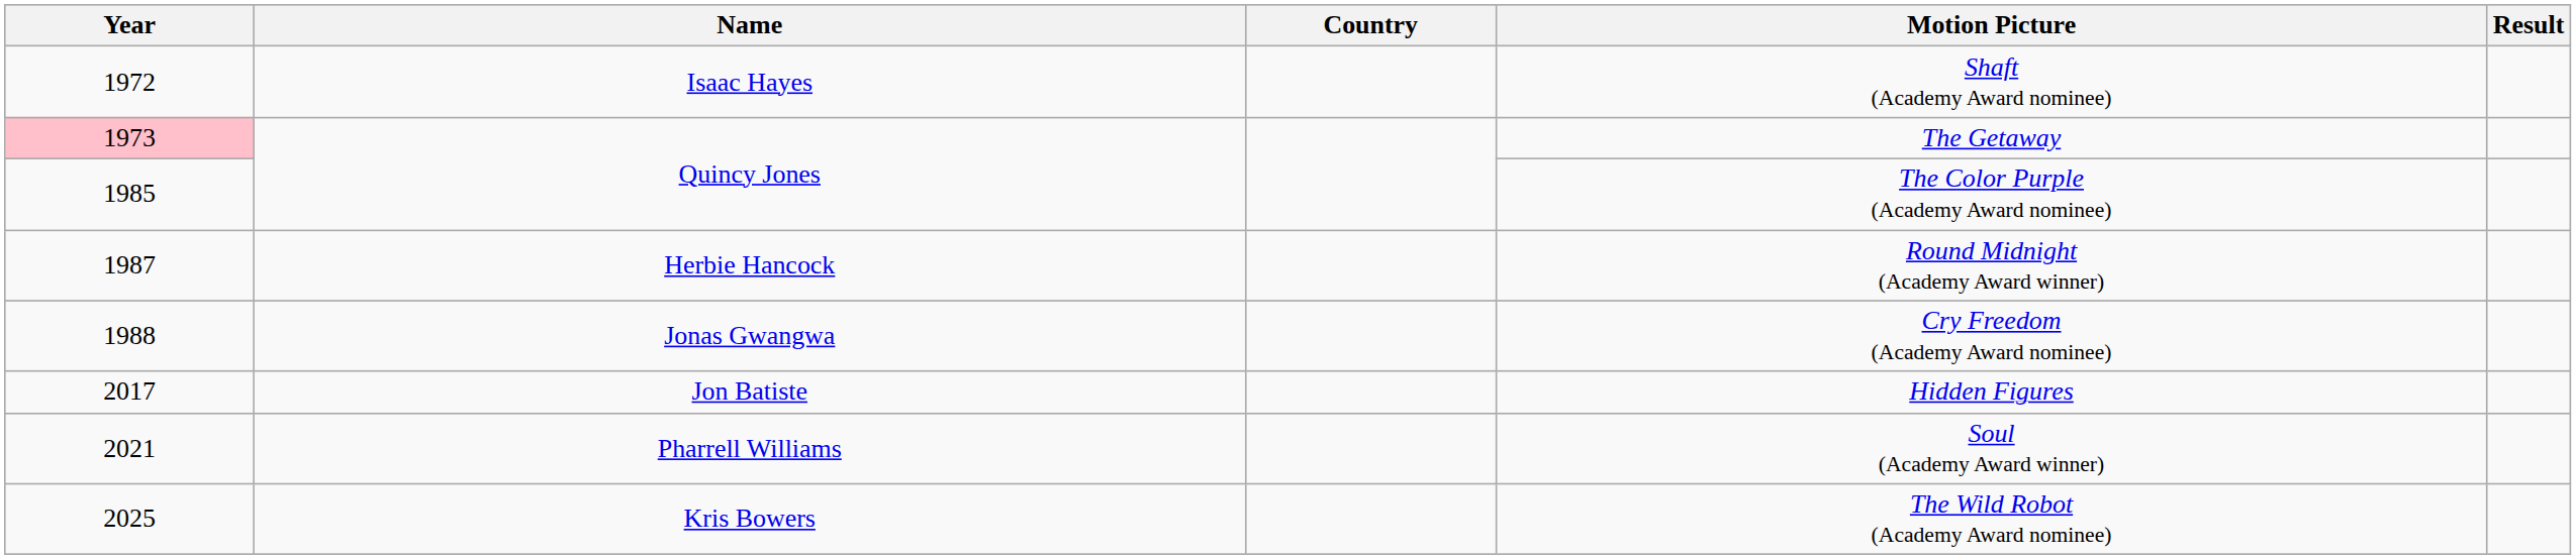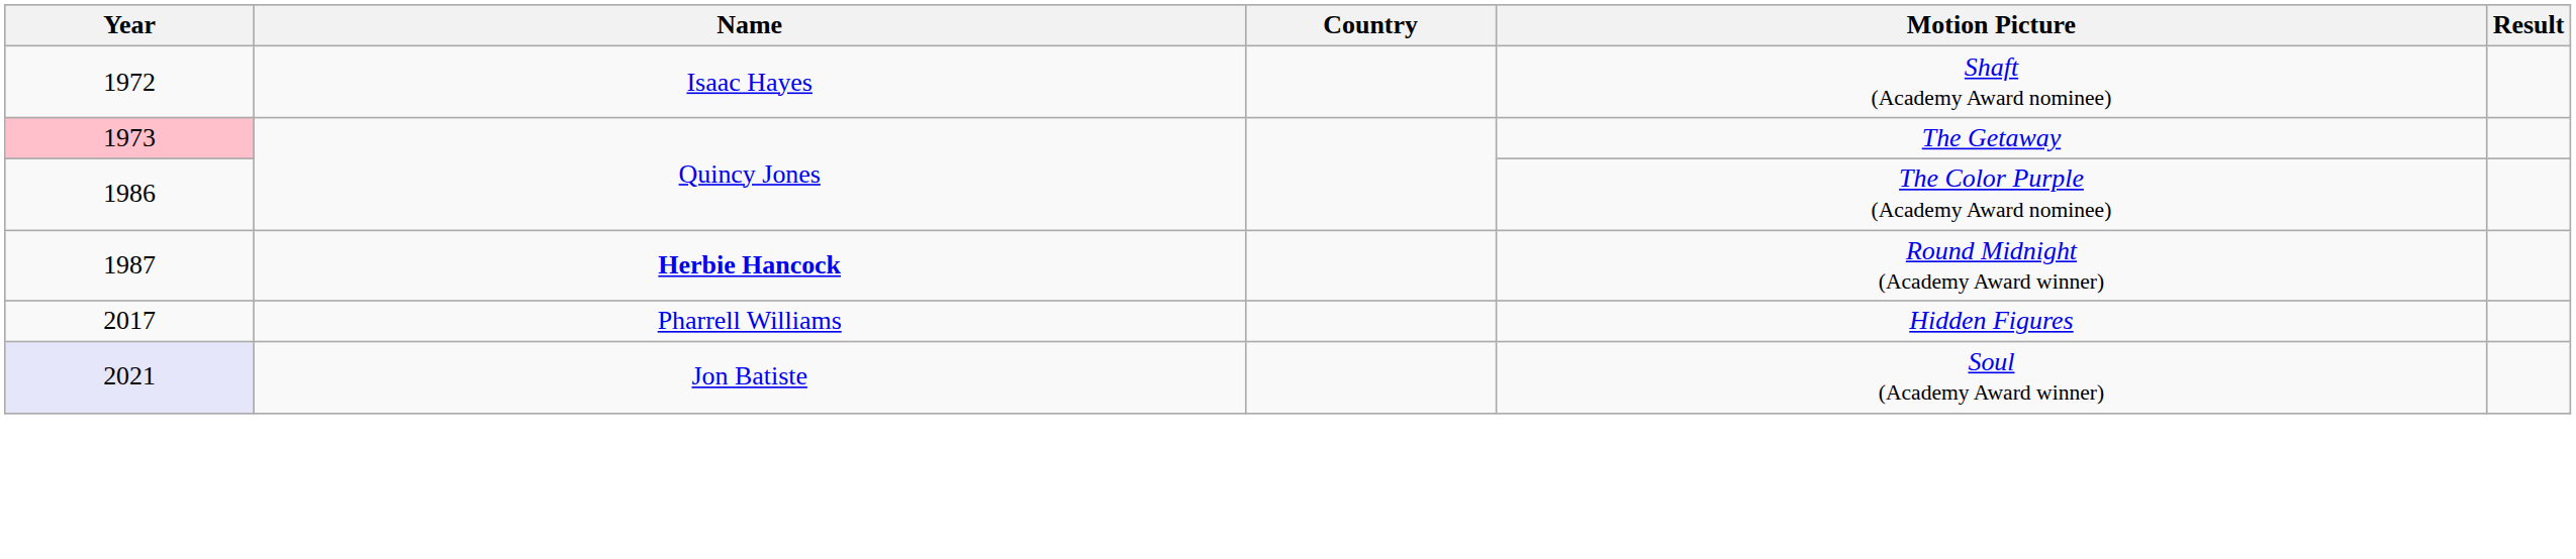The Color Purple (Academy Award nominee) | Year: 1985 -> 1986
Round Midnight (Academy Award winner) | Name: normal -> bold
- row: 1988 | Jonas Gwangwa | Cry Freedom (Academy Award nominee)
Hidden Figures | Name: Jon Batiste -> Pharrell Williams
Soul (Academy Award winner) | Year: no background -> lavender background
Soul (Academy Award winner) | Name: Pharrell Williams -> Jon Batiste
- row: 2025 | Kris Bowers | The Wild Robot (Academy Award nominee)
